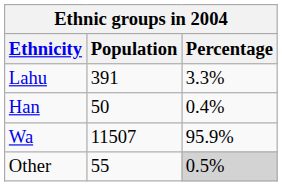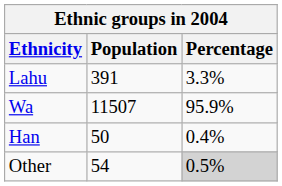rows swapped: Han <-> Wa
Other | Population: 55 -> 54
